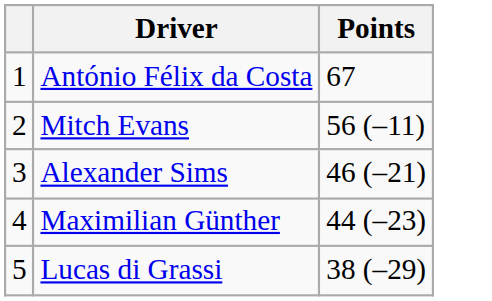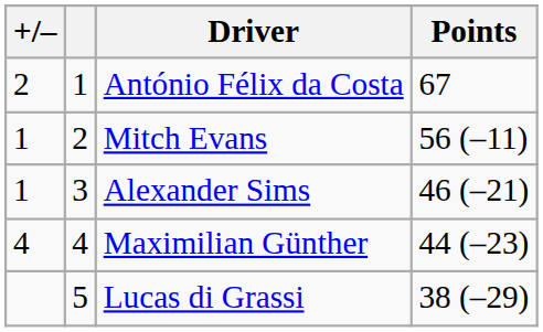+ column: +/– | 2 | 1 | 1 | 4
